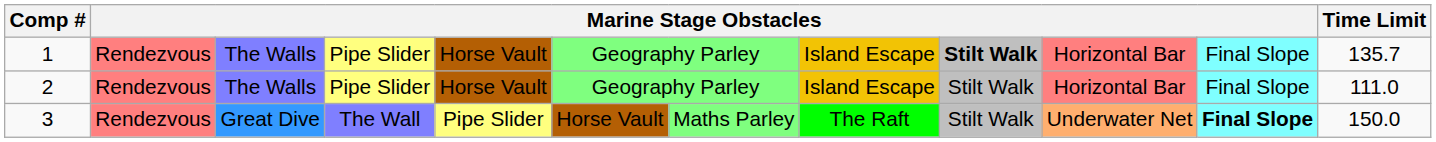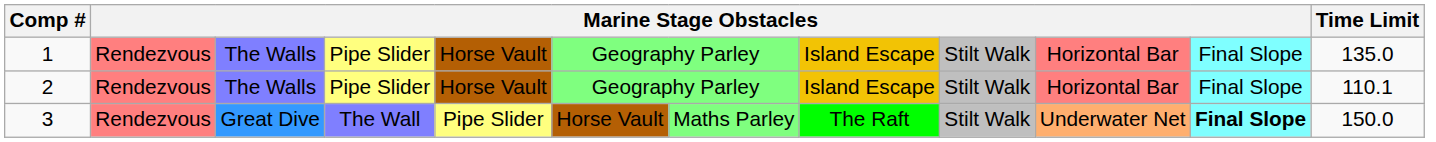1 | column 9: bold -> normal
1 | Time Limit: 135.7 -> 135.0
2 | Time Limit: 111.0 -> 110.1
